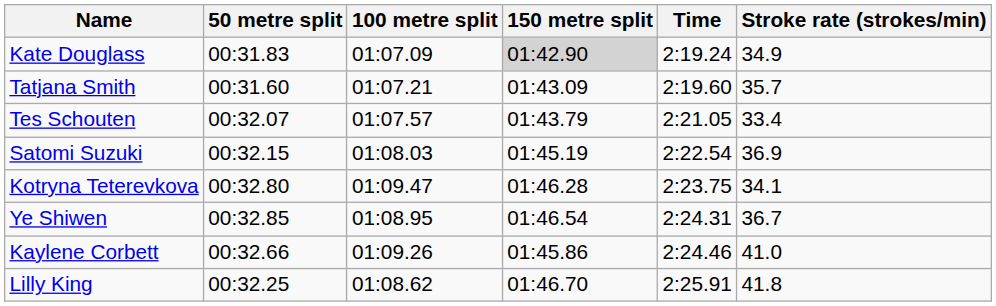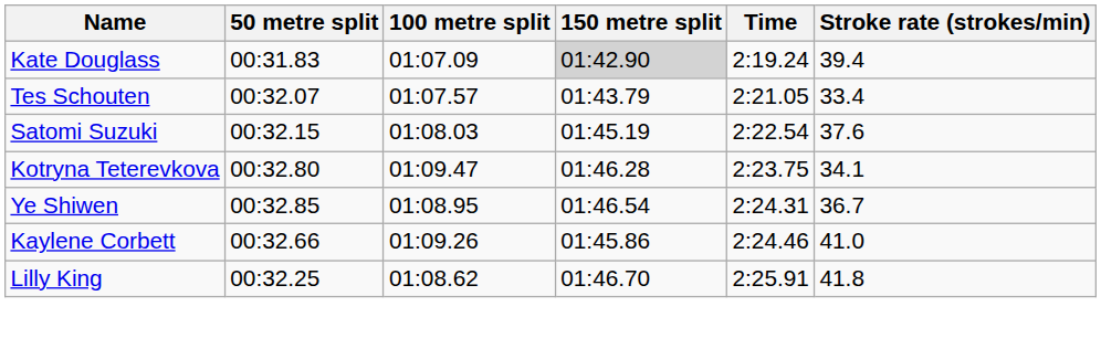Kate Douglass | Stroke rate (strokes/min): 34.9 -> 39.4
- row: Tatjana Smith | 00:31.60 | 01:07.21 | 01:43.09 | 2:19.60 | 35.7
Satomi Suzuki | Stroke rate (strokes/min): 36.9 -> 37.6
